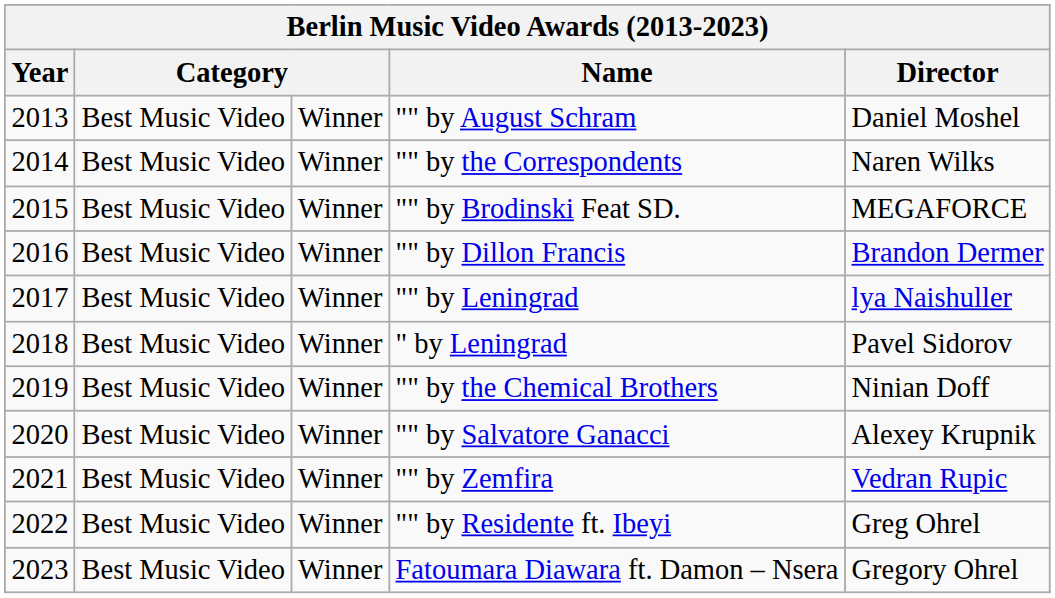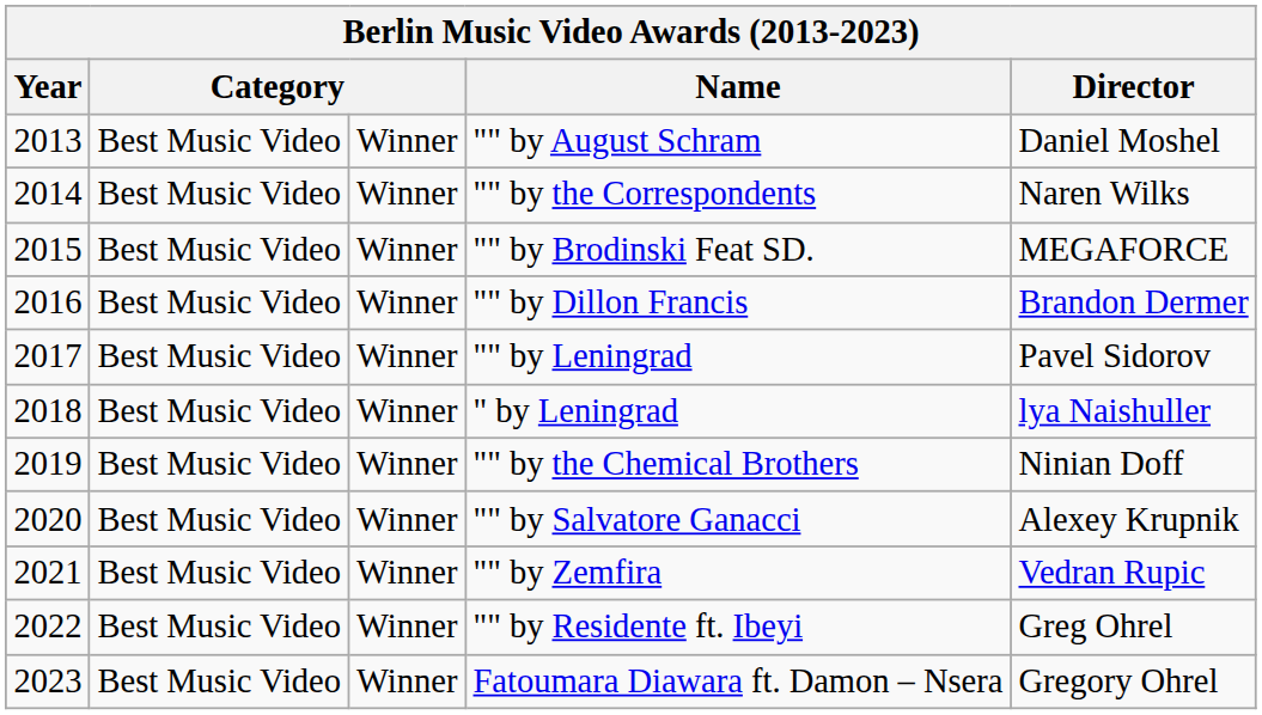"" by Leningrad | Director: lya Naishuller -> Pavel Sidorov
" by Leningrad | Director: Pavel Sidorov -> lya Naishuller
